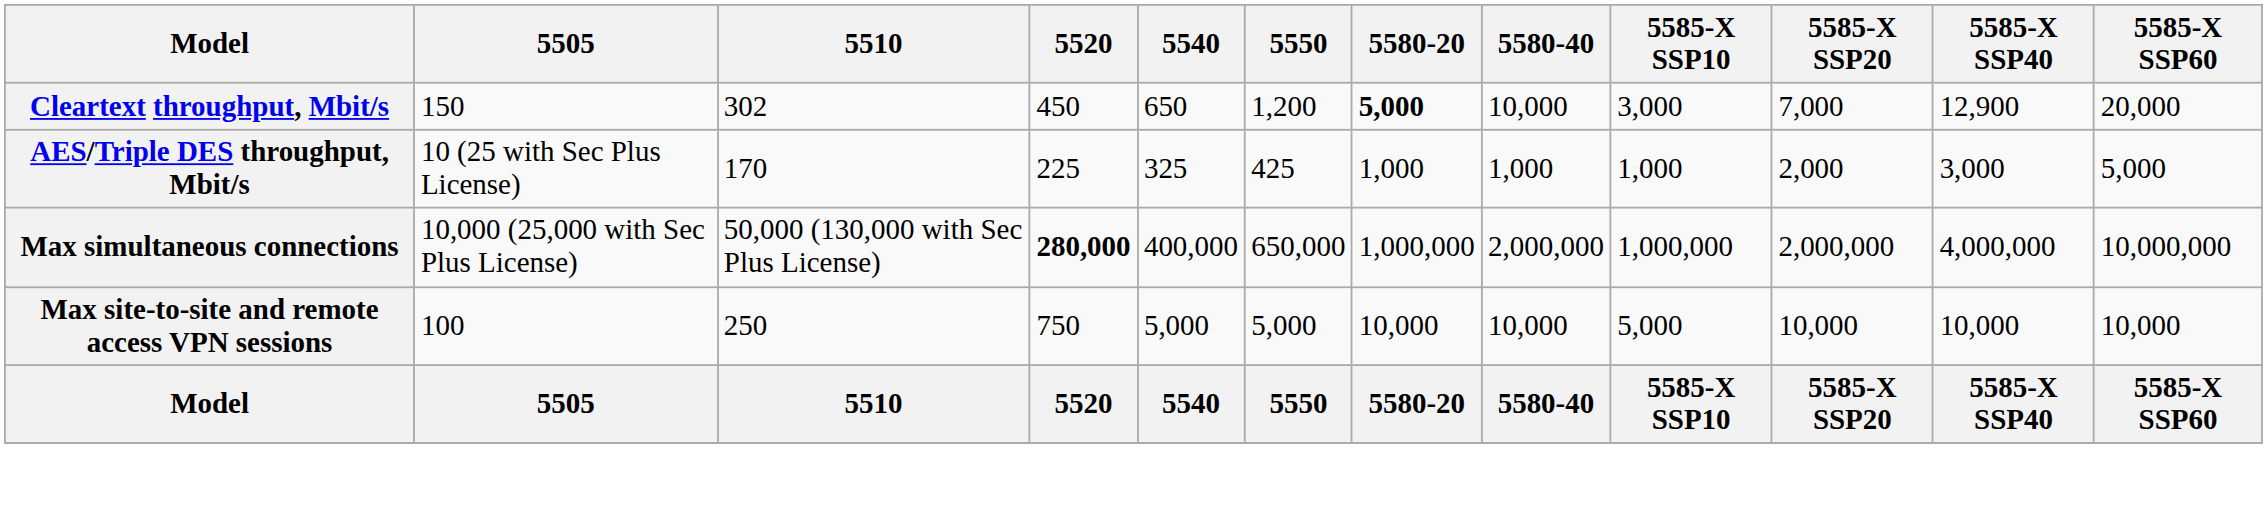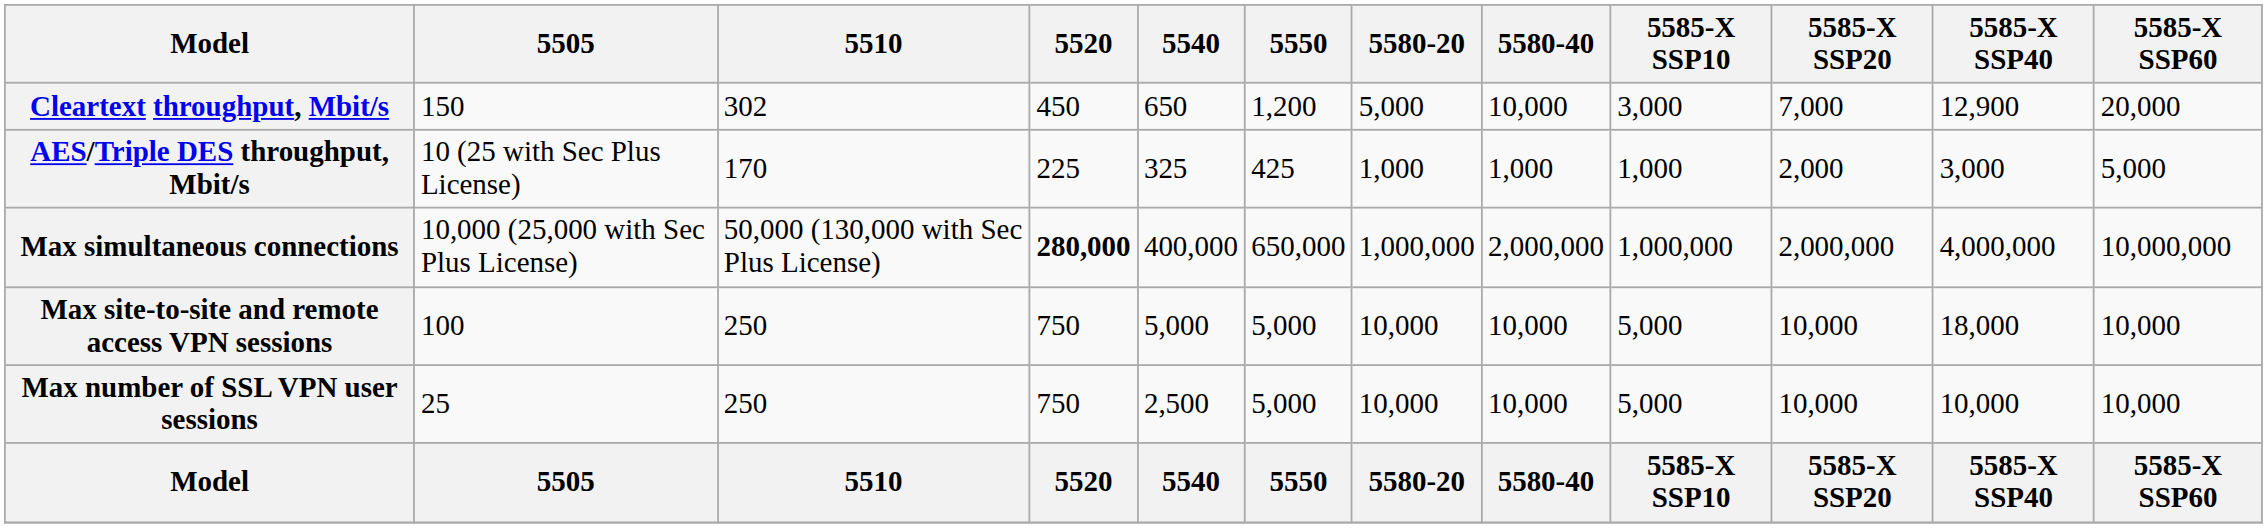Cleartext throughput, Mbit/s | 5580-20: bold -> normal
Max site-to-site and remote access VPN sessions | 5585-X SSP40: 10,000 -> 18,000
+ row: Max number of SSL VPN user sessions | 25 | 250 | 750 | 2,500 | 5,000 | 10,000 | 10,000 | 5,000 | 10,000 | 10,000 | 10,000
